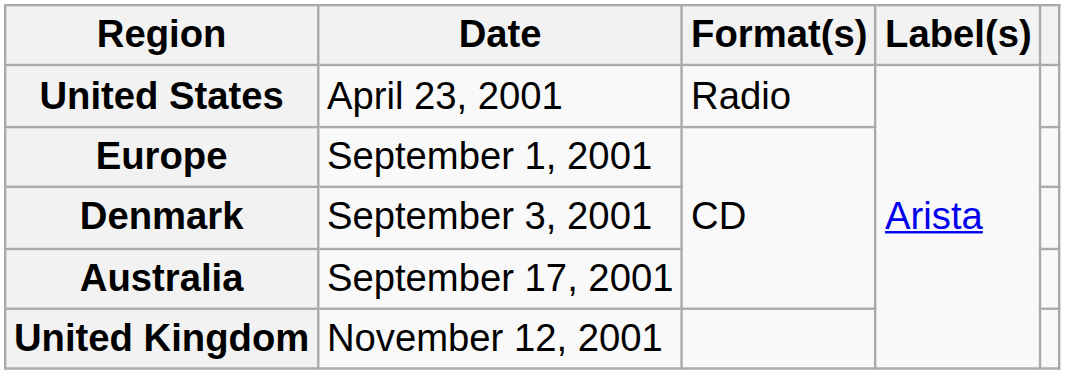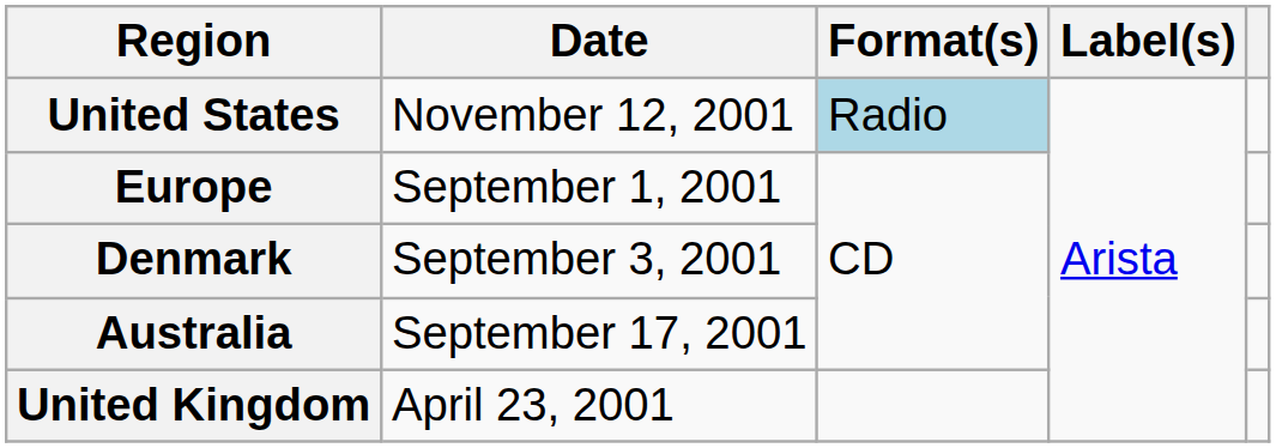United States | Date: April 23, 2001 -> November 12, 2001
United States | Format(s): no background -> lightblue background
United Kingdom | Date: November 12, 2001 -> April 23, 2001
